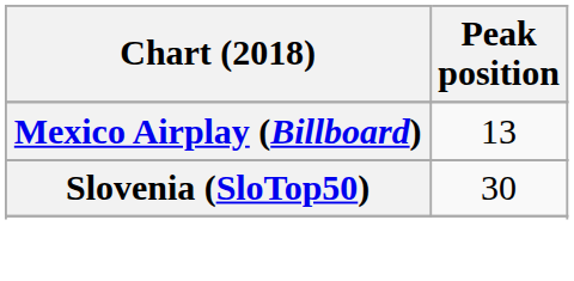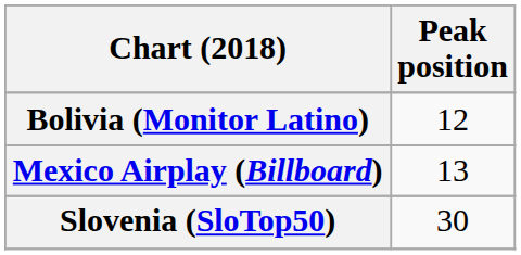+ row: Bolivia (Monitor Latino) | 12
